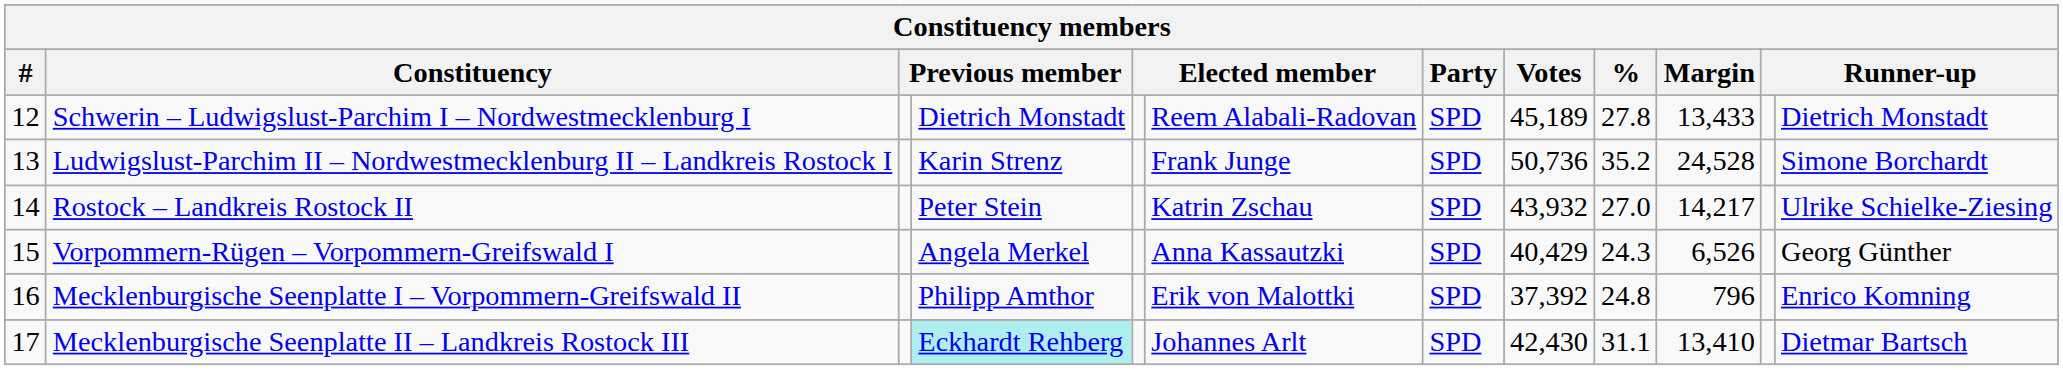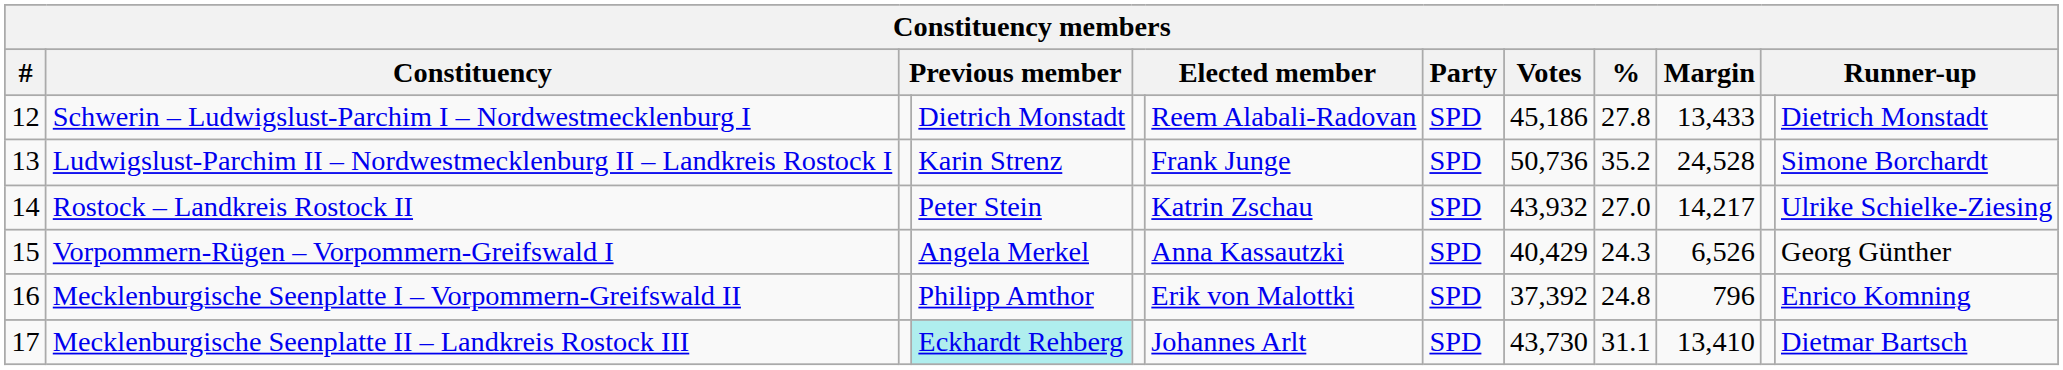Schwerin – Ludwigslust-Parchim I – Nordwestmecklenburg I | Votes: 45,189 -> 45,186
Mecklenburgische Seenplatte II – Landkreis Rostock III | Votes: 42,430 -> 43,730
